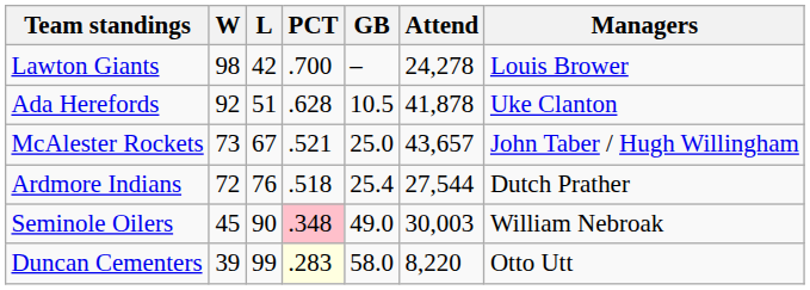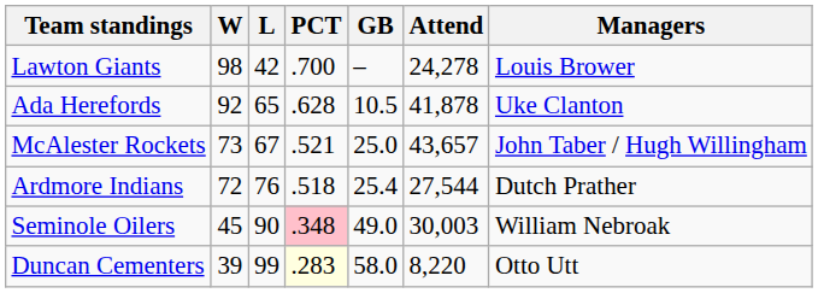Ada Herefords | L: 51 -> 65
